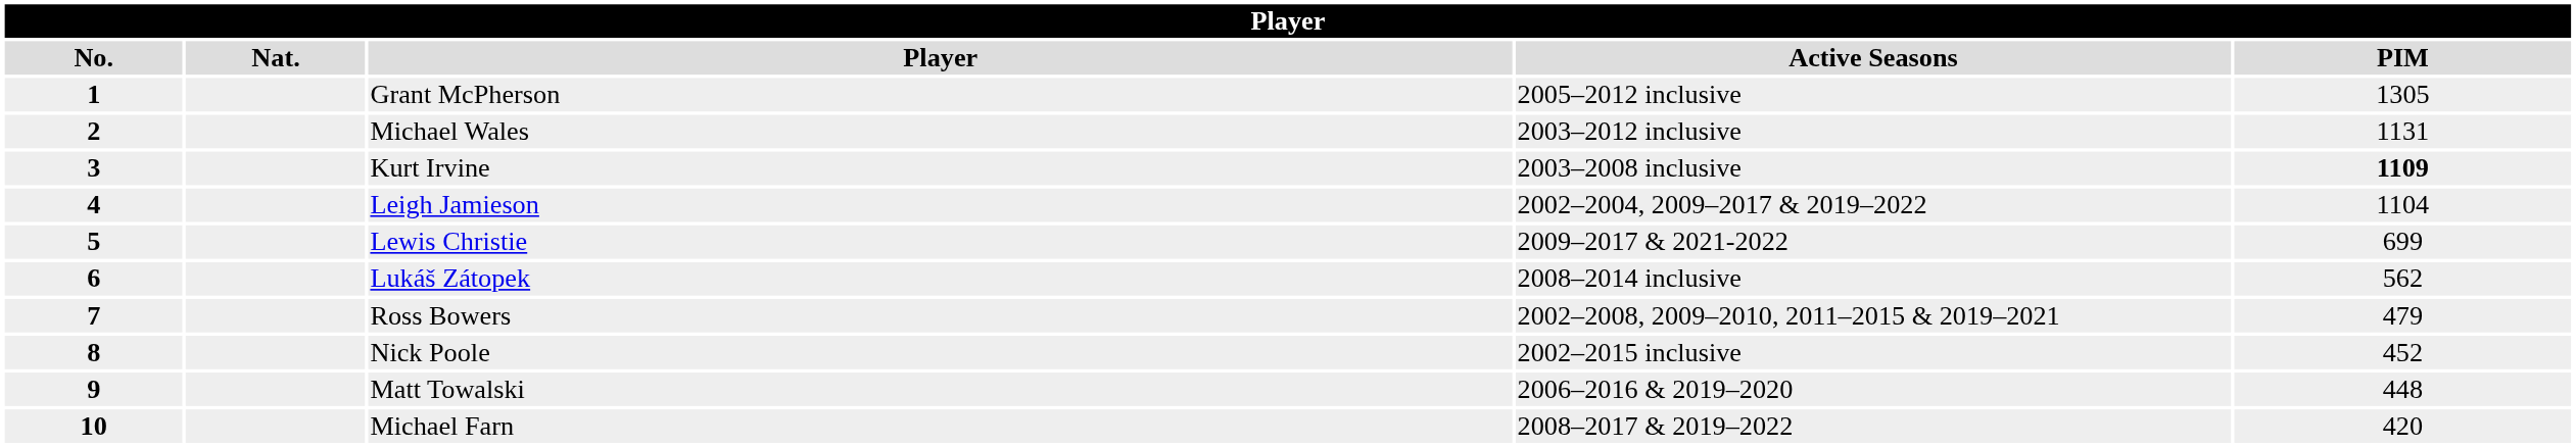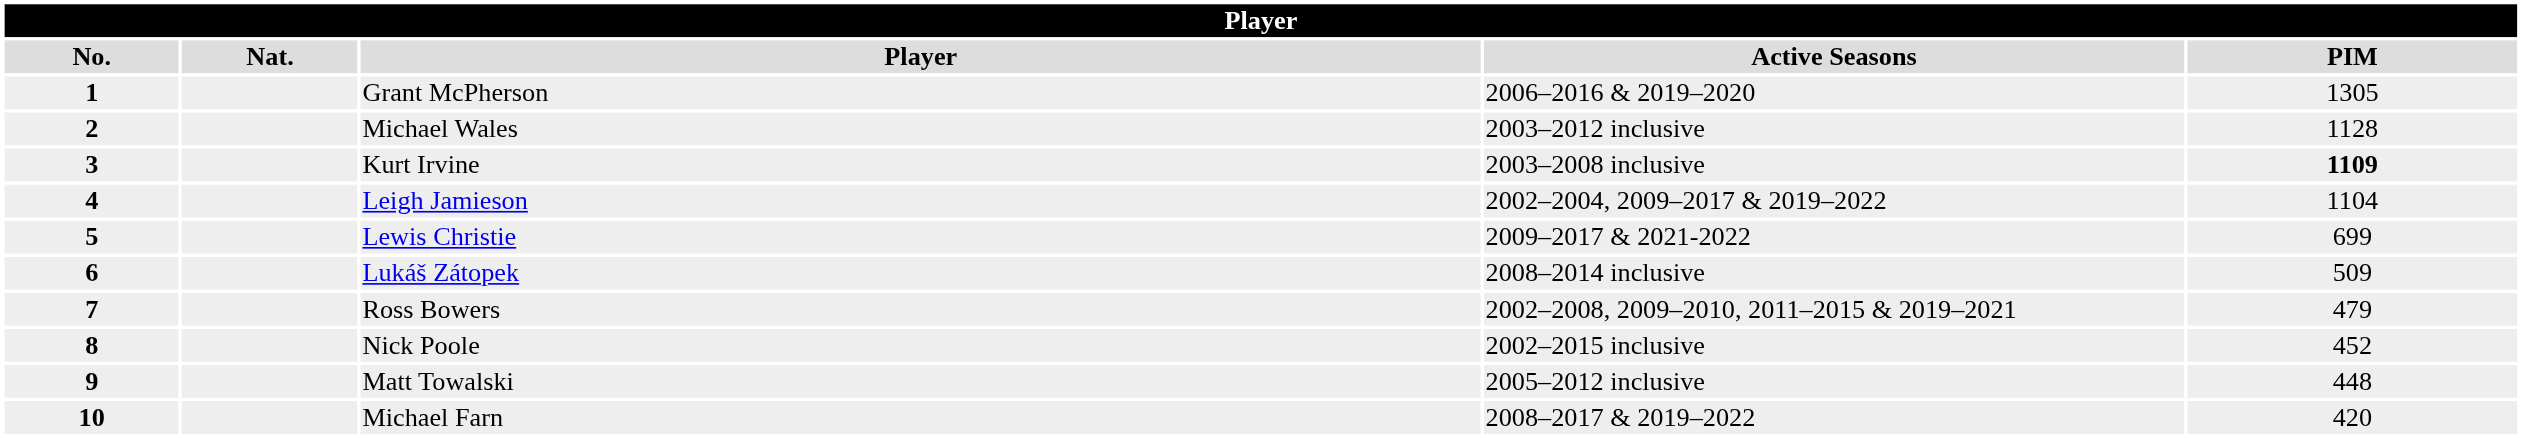Grant McPherson | Active Seasons: 2005–2012 inclusive -> 2006–2016 & 2019–2020
Michael Wales | PIM: 1131 -> 1128
Lukáš Zátopek | PIM: 562 -> 509
Matt Towalski | Active Seasons: 2006–2016 & 2019–2020 -> 2005–2012 inclusive
